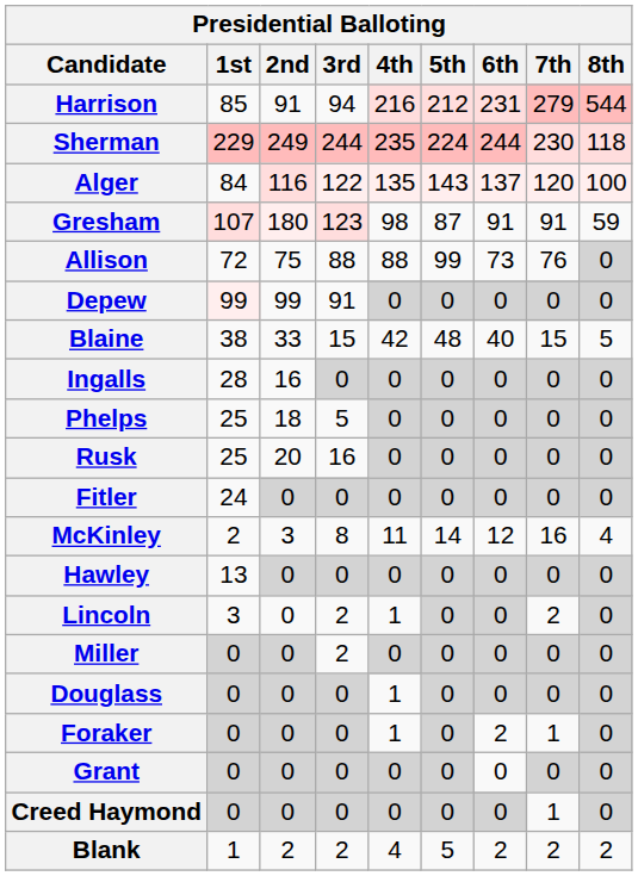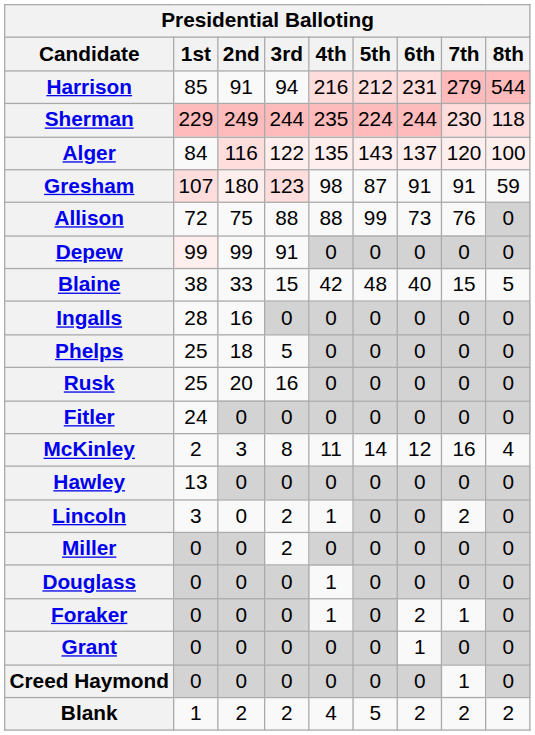Grant | 6th: 0 -> 1
